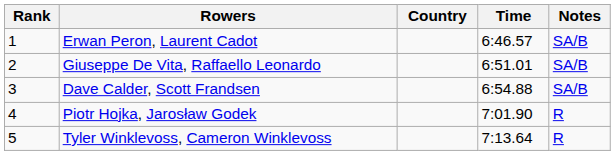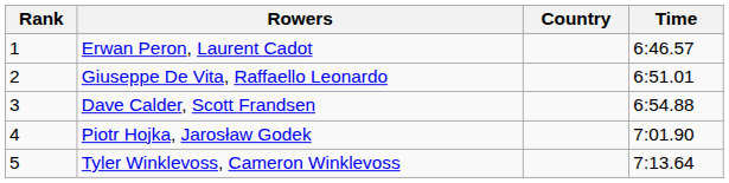- column: Notes | SA/B | SA/B | SA/B | R | R
